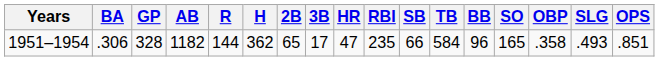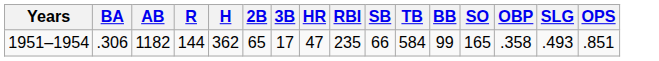- column: GP | 328
1951–1954 | BB: 96 -> 99
